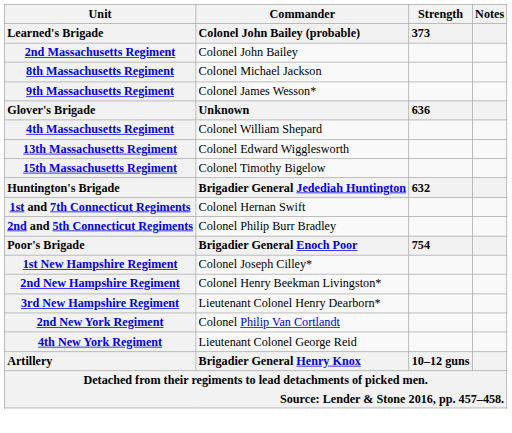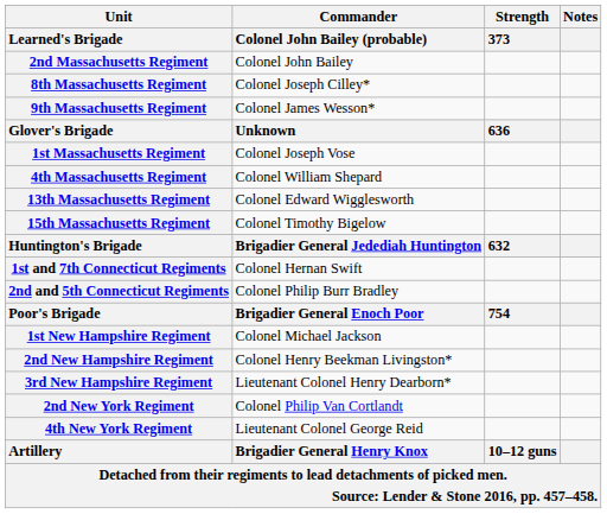8th Massachusetts Regiment | Commander / Colonel John Bailey (probable): Colonel Michael Jackson -> Colonel Joseph Cilley*
+ row: 1st Massachusetts Regiment | Colonel Joseph Vose
1st New Hampshire Regiment | Commander / Colonel John Bailey (probable): Colonel Joseph Cilley* -> Colonel Michael Jackson
